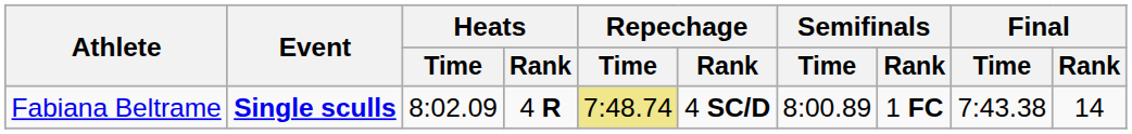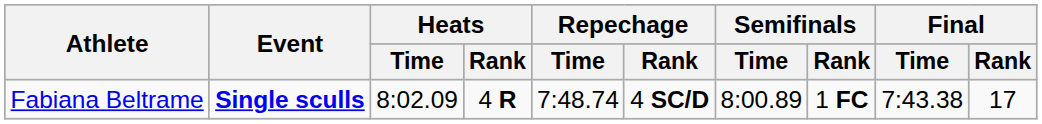Fabiana Beltrame | Repechage / Time: khaki background -> no background
Fabiana Beltrame | Final / Rank: 14 -> 17
